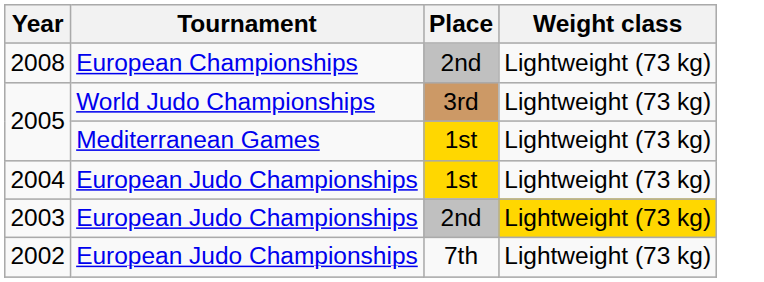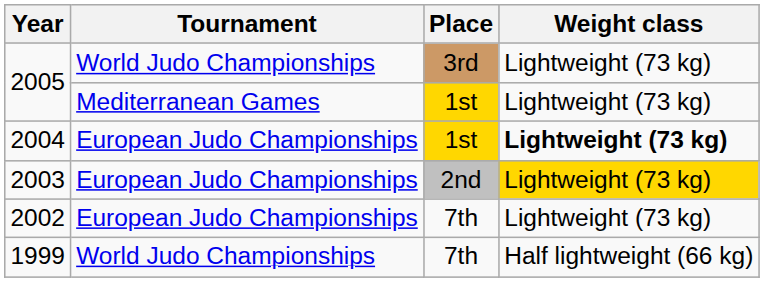- row: 2008 | European Championships | 2nd | Lightweight (73 kg)
2004 | Weight class: normal -> bold
+ row: 1999 | World Judo Championships | 7th | Half lightweight (66 kg)
